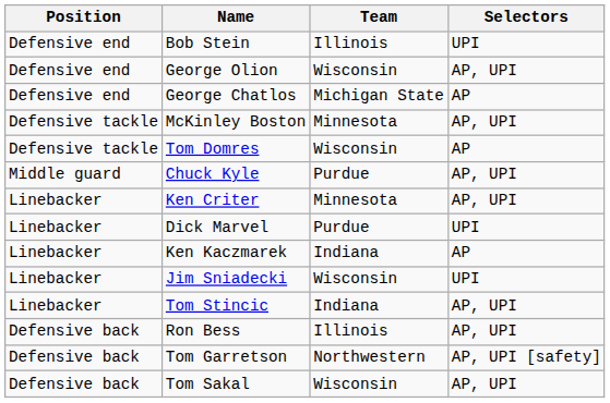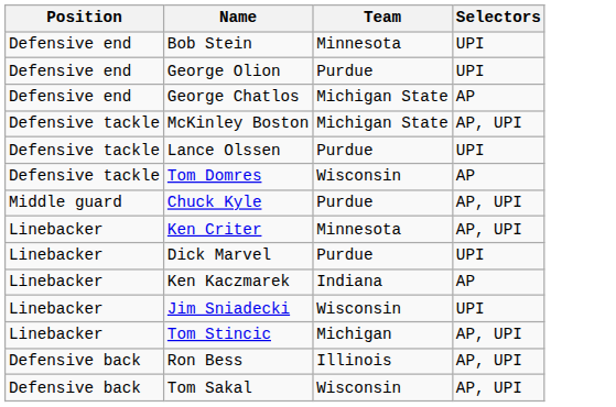Bob Stein | Team: Illinois -> Minnesota
George Olion | Team: Wisconsin -> Purdue
George Olion | Selectors: AP, UPI -> UPI
McKinley Boston | Team: Minnesota -> Michigan State
+ row: Defensive tackle | Lance Olssen | Purdue | UPI
Tom Stincic | Team: Indiana -> Michigan
- row: Defensive back | Tom Garretson | Northwestern | AP, UPI [safety]
